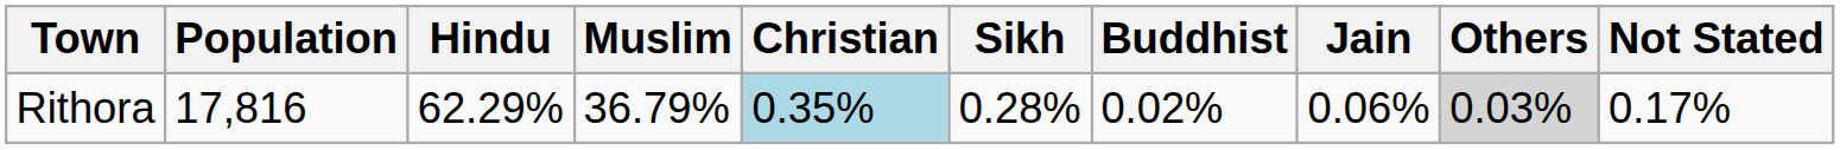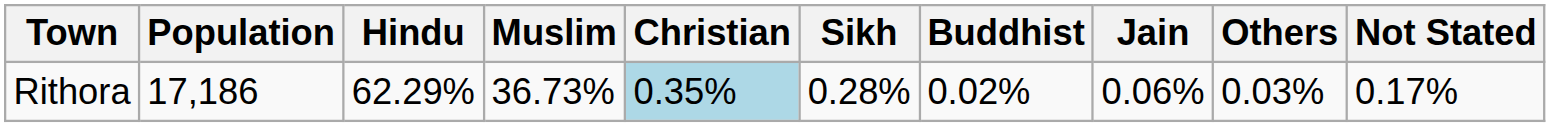Rithora | Population: 17,816 -> 17,186
Rithora | Muslim: 36.79% -> 36.73%
Rithora | Others: lightgrey background -> no background
